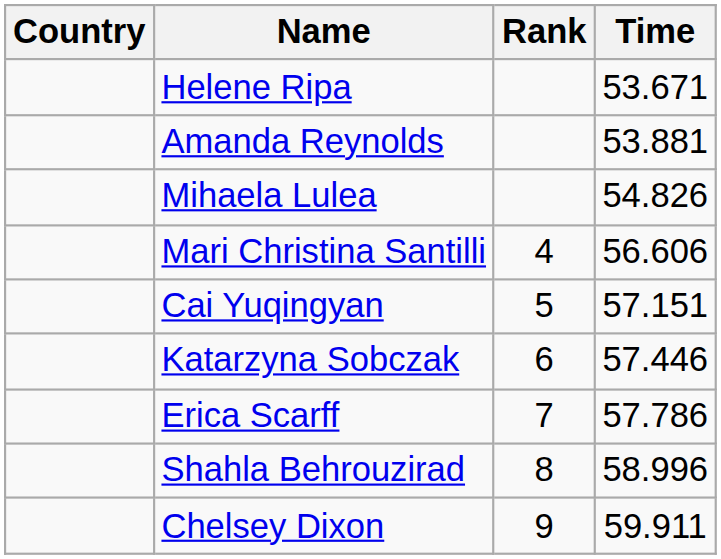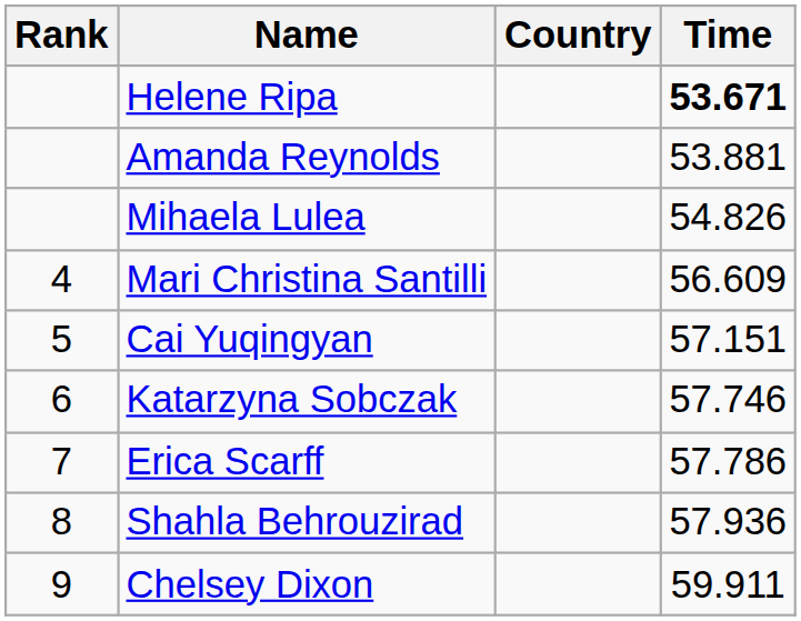columns swapped: Rank <-> Country
Helene Ripa | Time: normal -> bold
Mari Christina Santilli | Time: 56.606 -> 56.609
Katarzyna Sobczak | Time: 57.446 -> 57.746
Shahla Behrouzirad | Time: 58.996 -> 57.936
